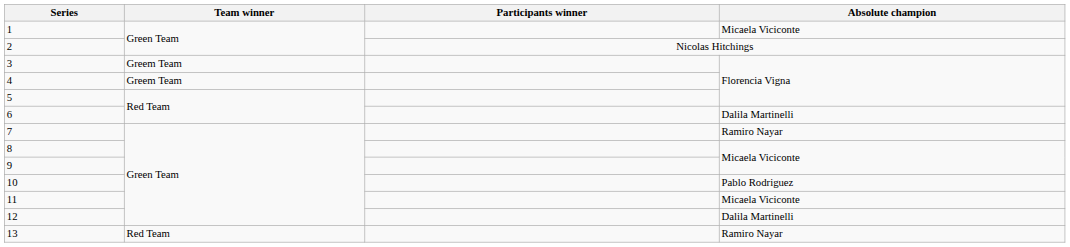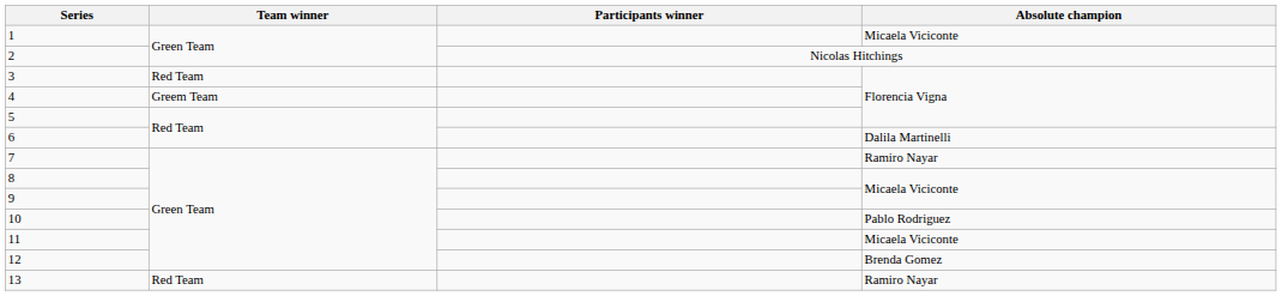3 | Team winner: Greem Team -> Red Team
12 | Absolute champion: Dalila Martinelli -> Brenda Gomez
